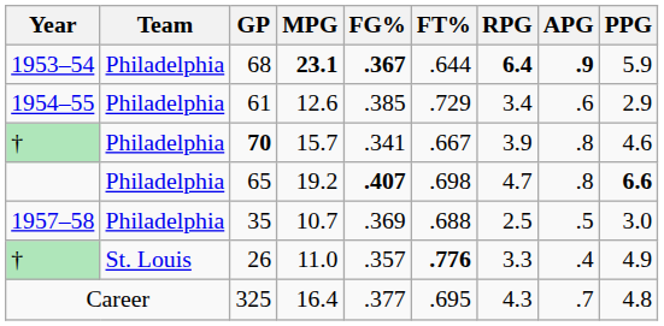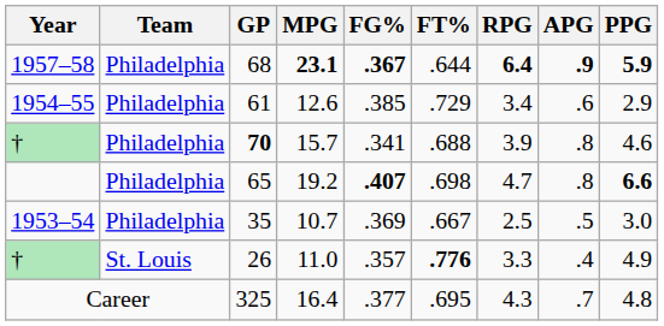68 | Year: 1953–54 -> 1957–58
68 | PPG: normal -> bold
70 | FT%: .667 -> .688
35 | Year: 1957–58 -> 1953–54
35 | FT%: .688 -> .667
